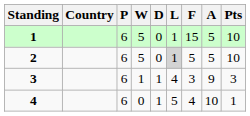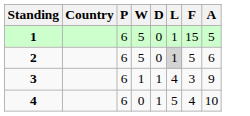- column: Pts | 10 | 10 | 3 | 1
2 | A: 5 -> 6
